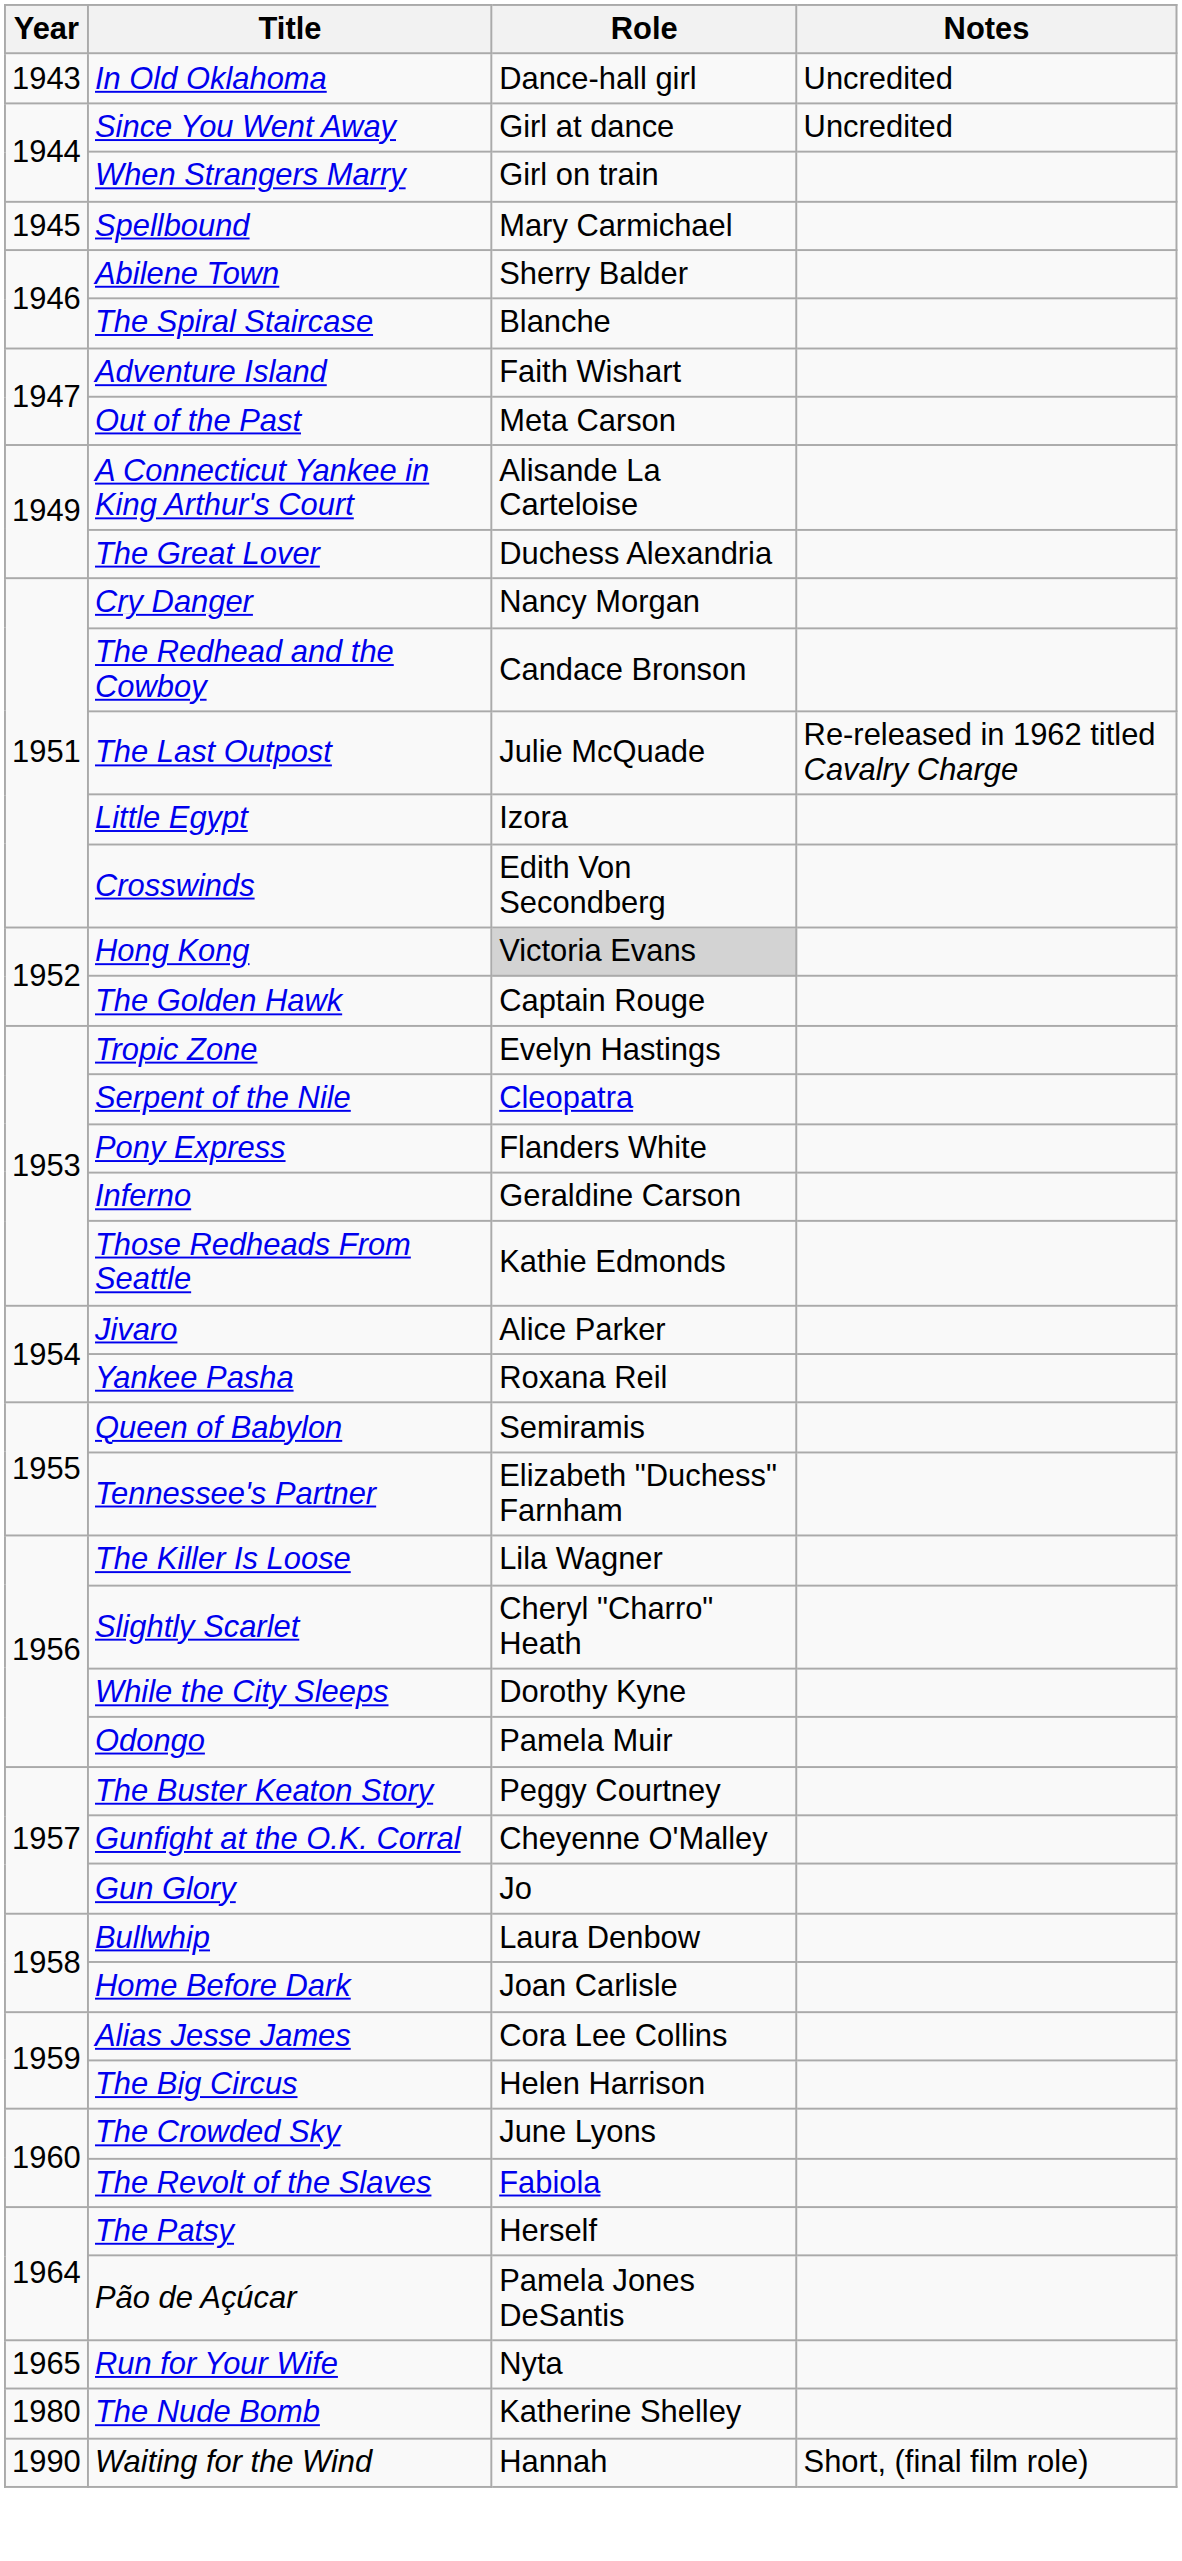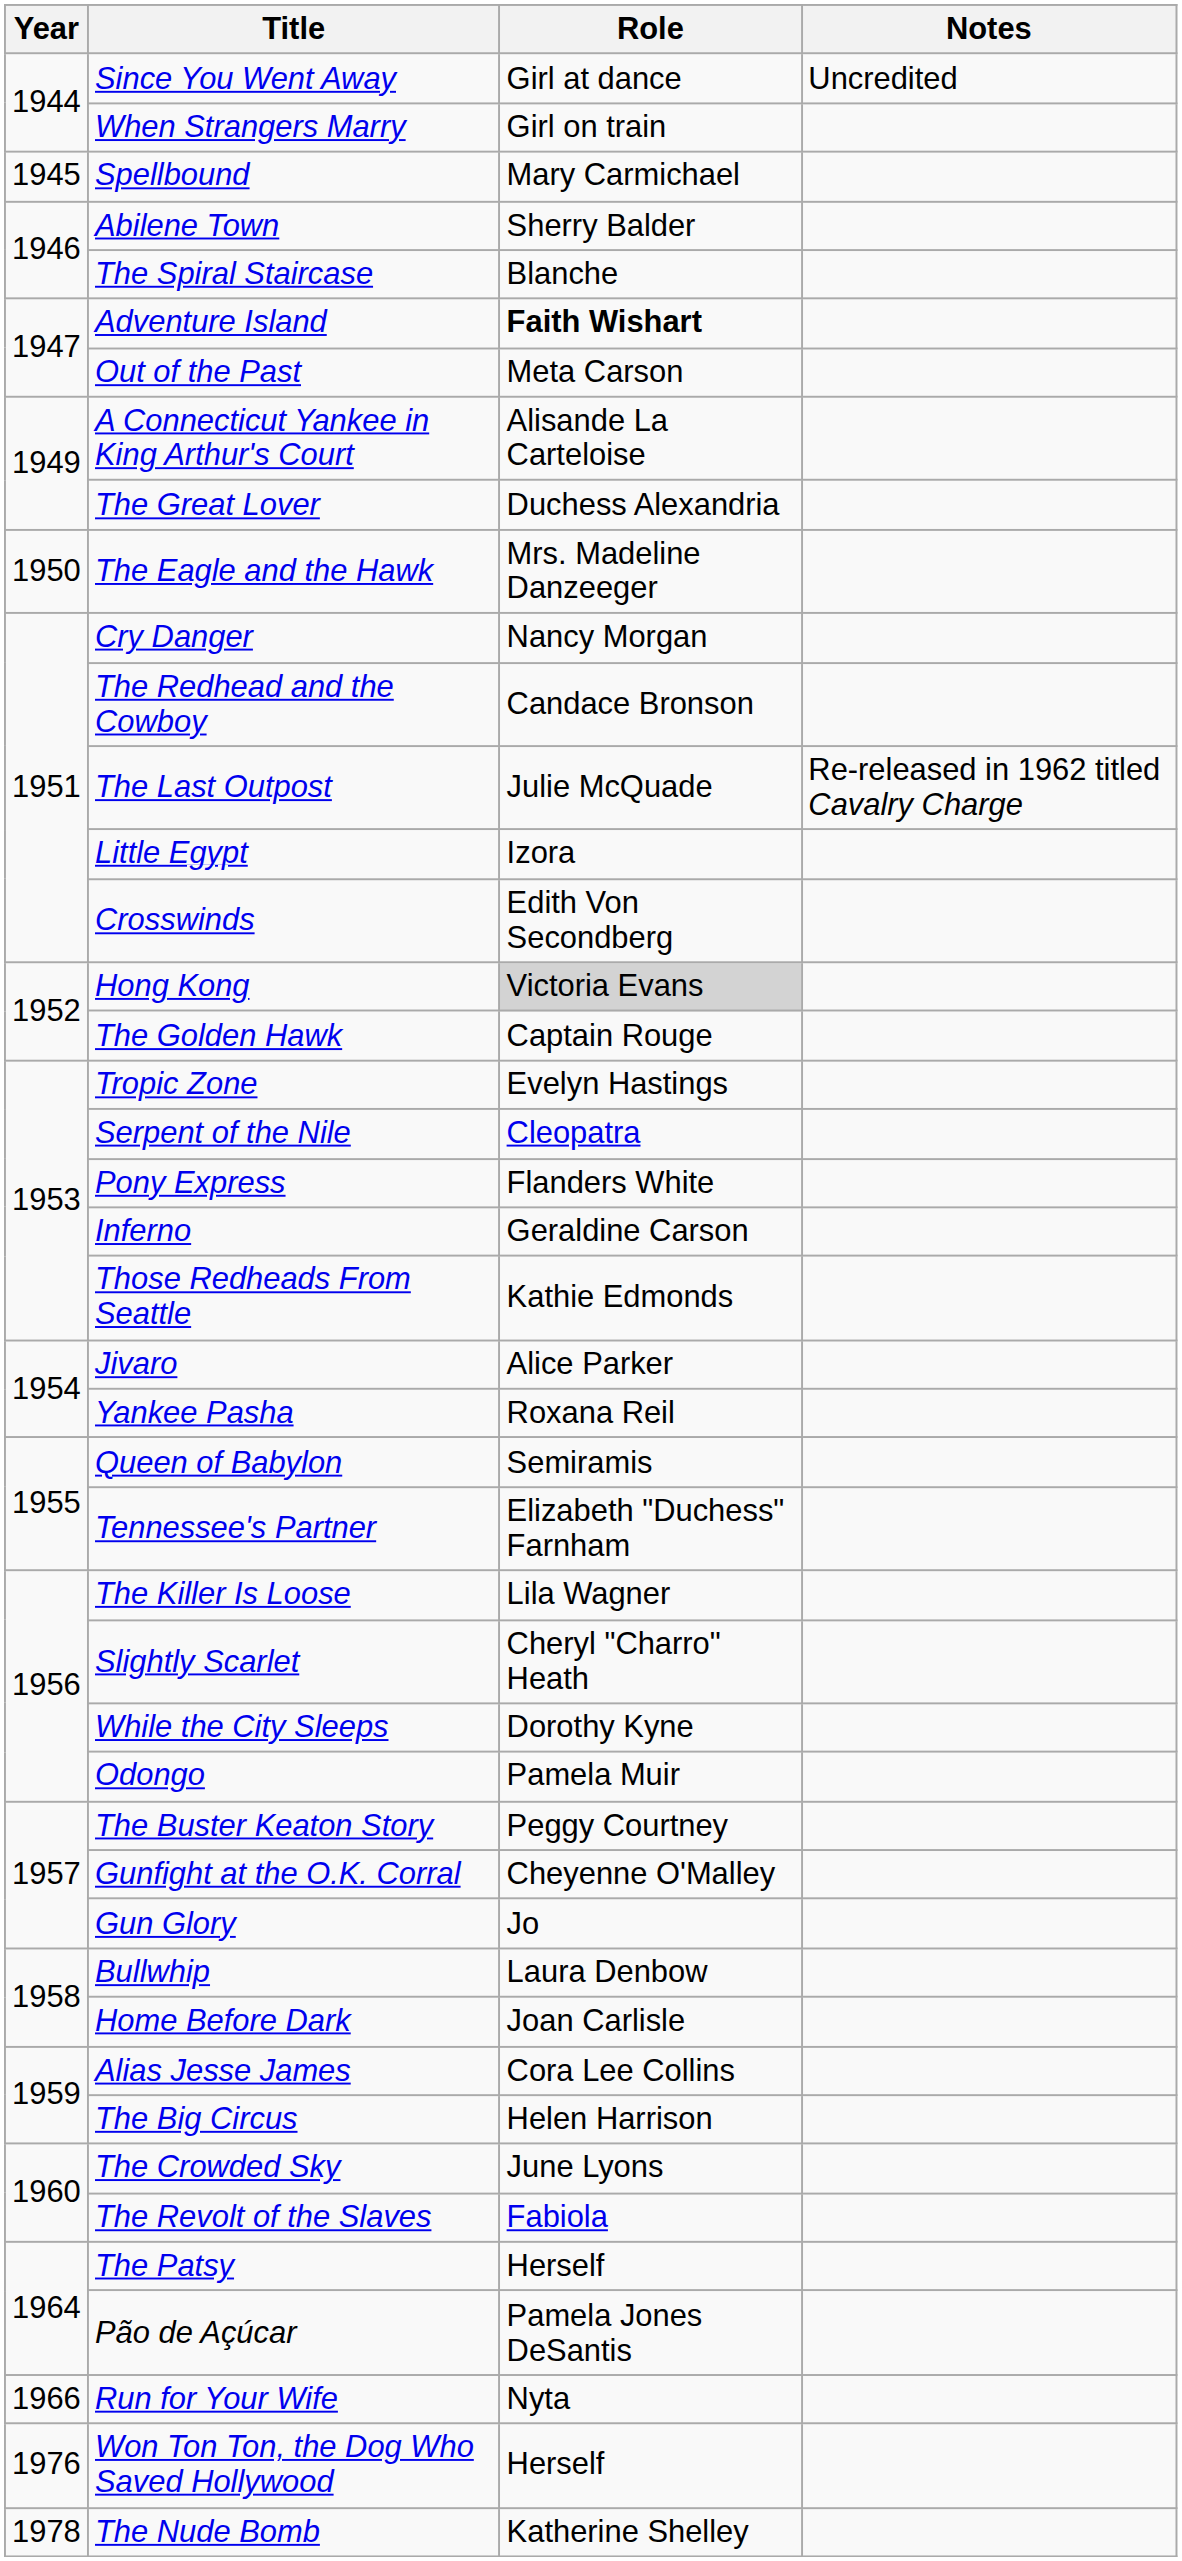- row: 1943 | In Old Oklahoma | Dance-hall girl | Uncredited
Adventure Island | Role: normal -> bold
+ row: 1950 | The Eagle and the Hawk | Mrs. Madeline Danzeeger
Run for Your Wife | Year: 1965 -> 1966
+ row: 1976 | Won Ton Ton, the Dog Who Saved Hollywood | Herself
The Nude Bomb | Year: 1980 -> 1978
- row: 1990 | Waiting for the Wind | Hannah | Short, (final film role)
